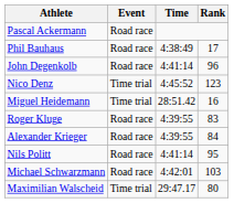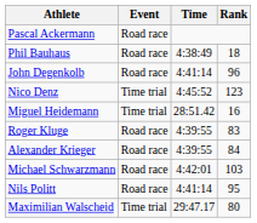Phil Bauhaus | Rank: 17 -> 18
rows swapped: Nils Politt <-> Michael Schwarzmann
